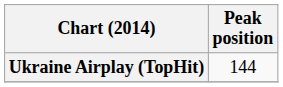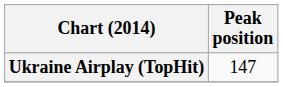Ukraine Airplay (TopHit) | Peak position: 144 -> 147
